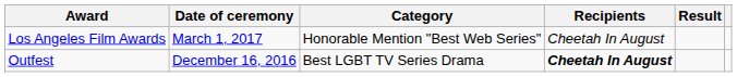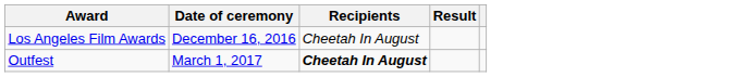- column: Category | Honorable Mention "Best Web Series" | Best LGBT TV Series Drama
Los Angeles Film Awards | Date of ceremony: March 1, 2017 -> December 16, 2016
Outfest | Date of ceremony: December 16, 2016 -> March 1, 2017
